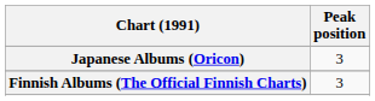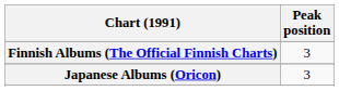rows swapped: Finnish Albums (The Official Finnish Charts) <-> Japanese Albums (Oricon)
